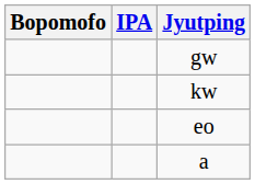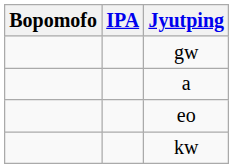rows swapped: kw <-> a
